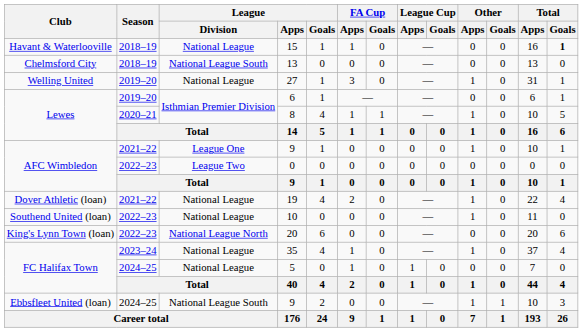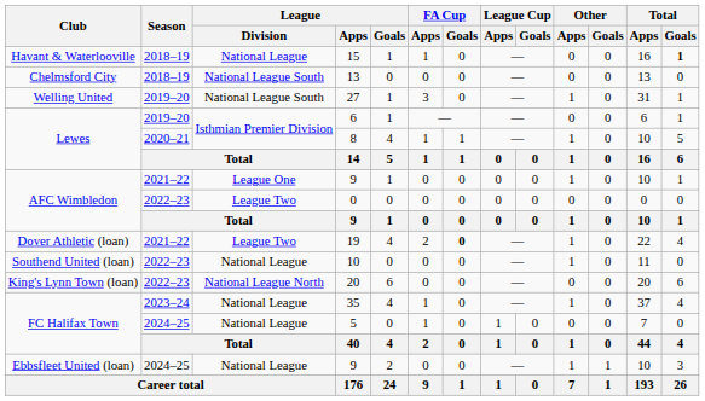27 | League / Division: National League -> National League South
19 | League / Division: National League -> League Two
19 | FA Cup / Goals: normal -> bold
Ebbsfleet United (loan) / 9 | League / Division: National League South -> National League
